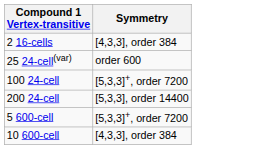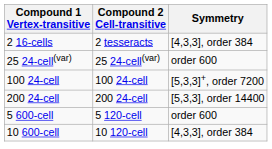+ column: Compound 2 Cell-transitive | 2 tesseracts | 25 24-cell(var) | 100 24-cell | 200 24-cell | 5 120-cell | 10 120-cell
5 600-cell | Symmetry: [5,3,3]+, order 7200 -> order 600
